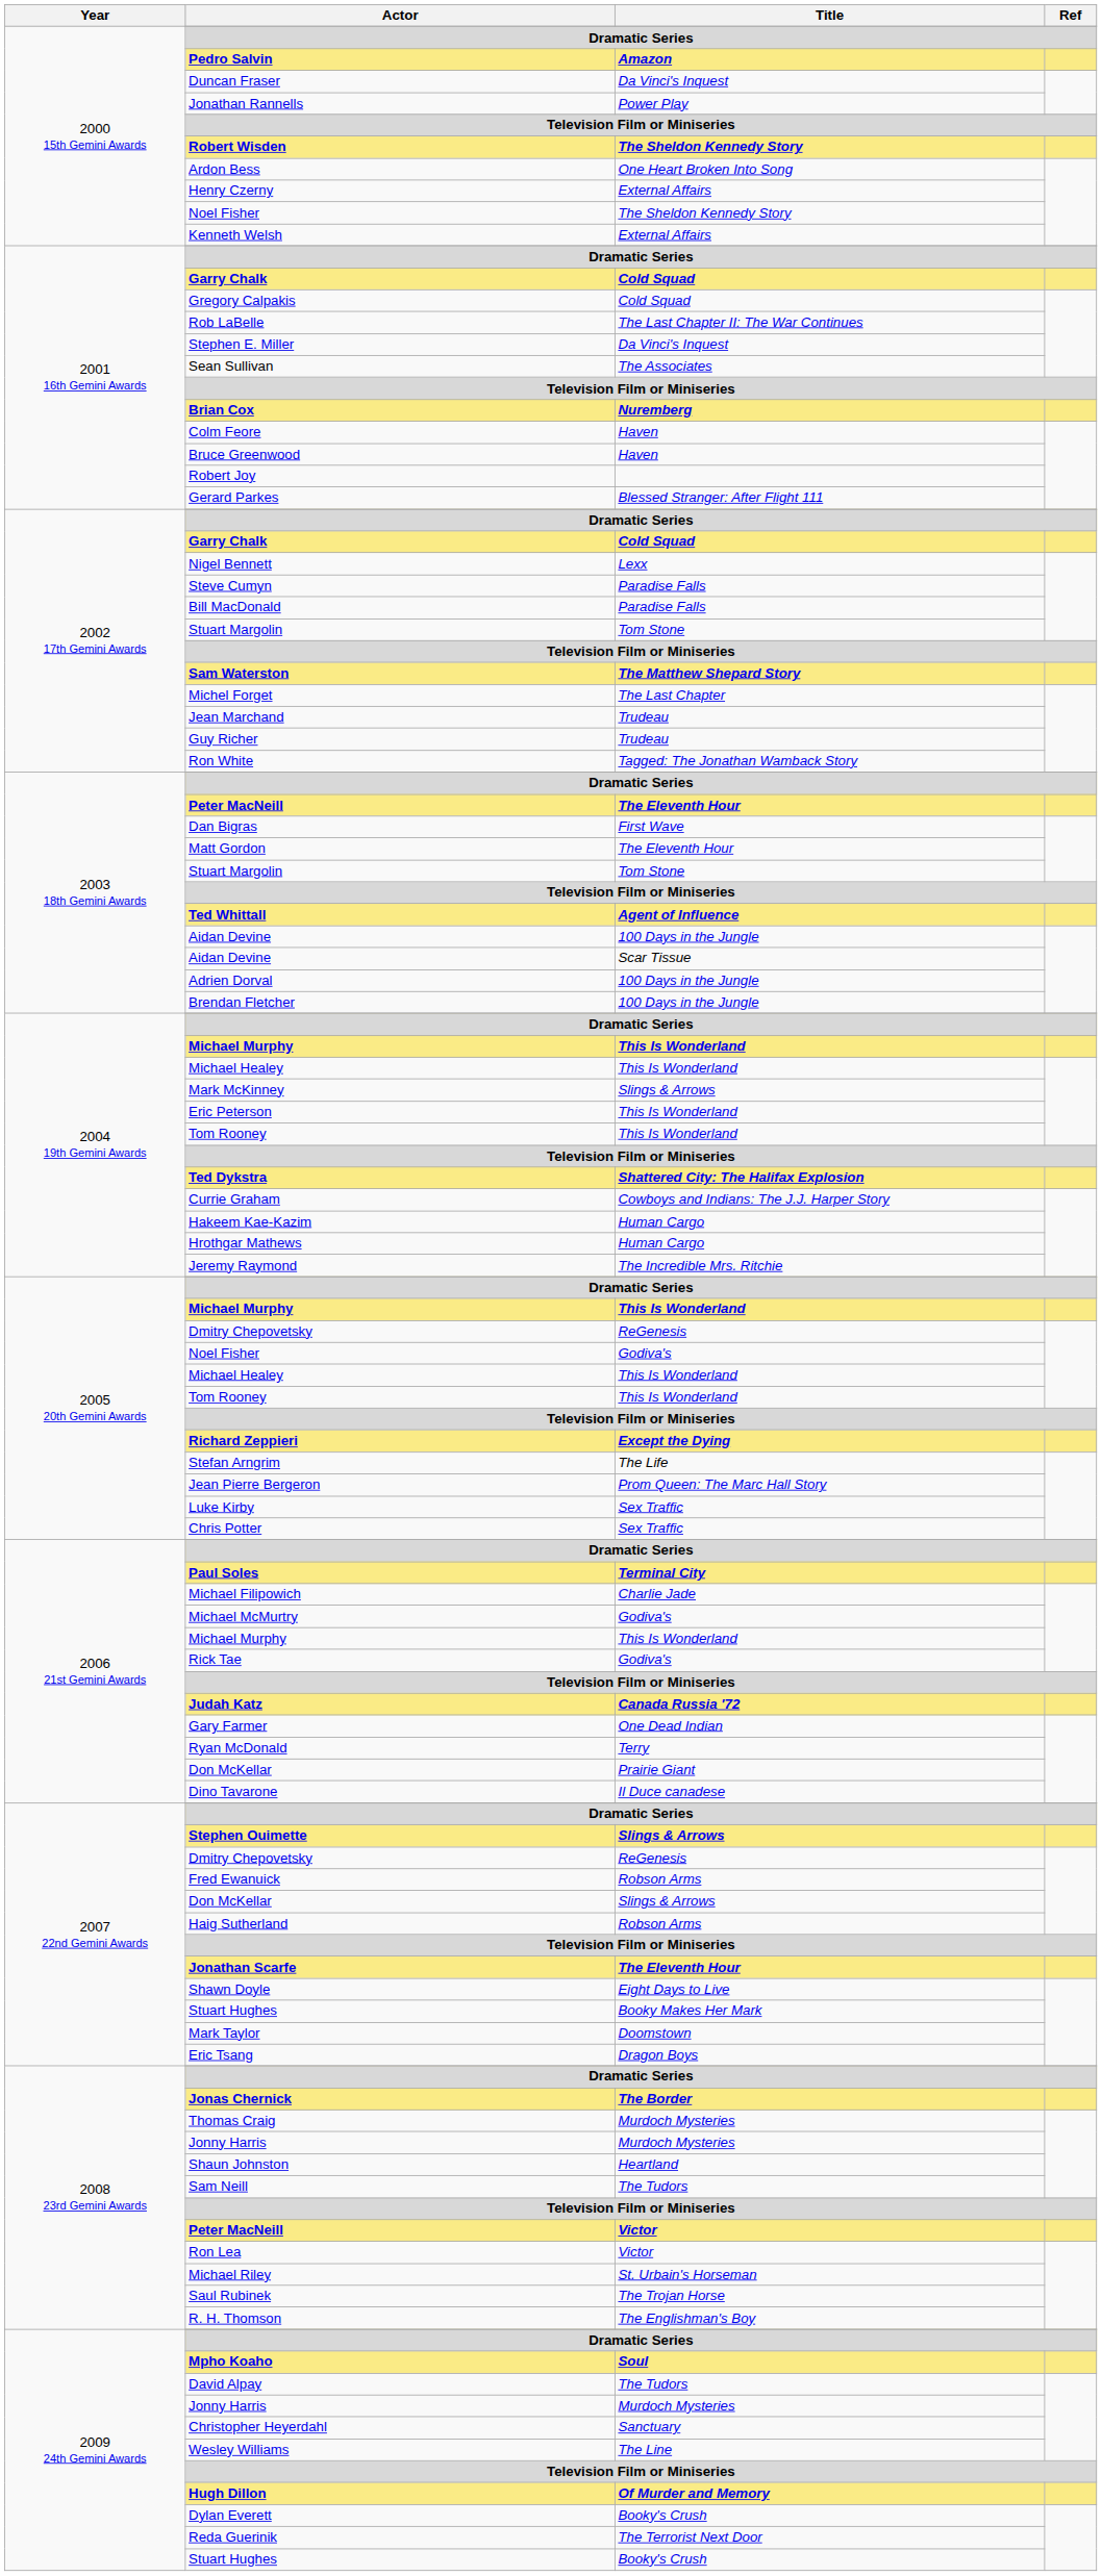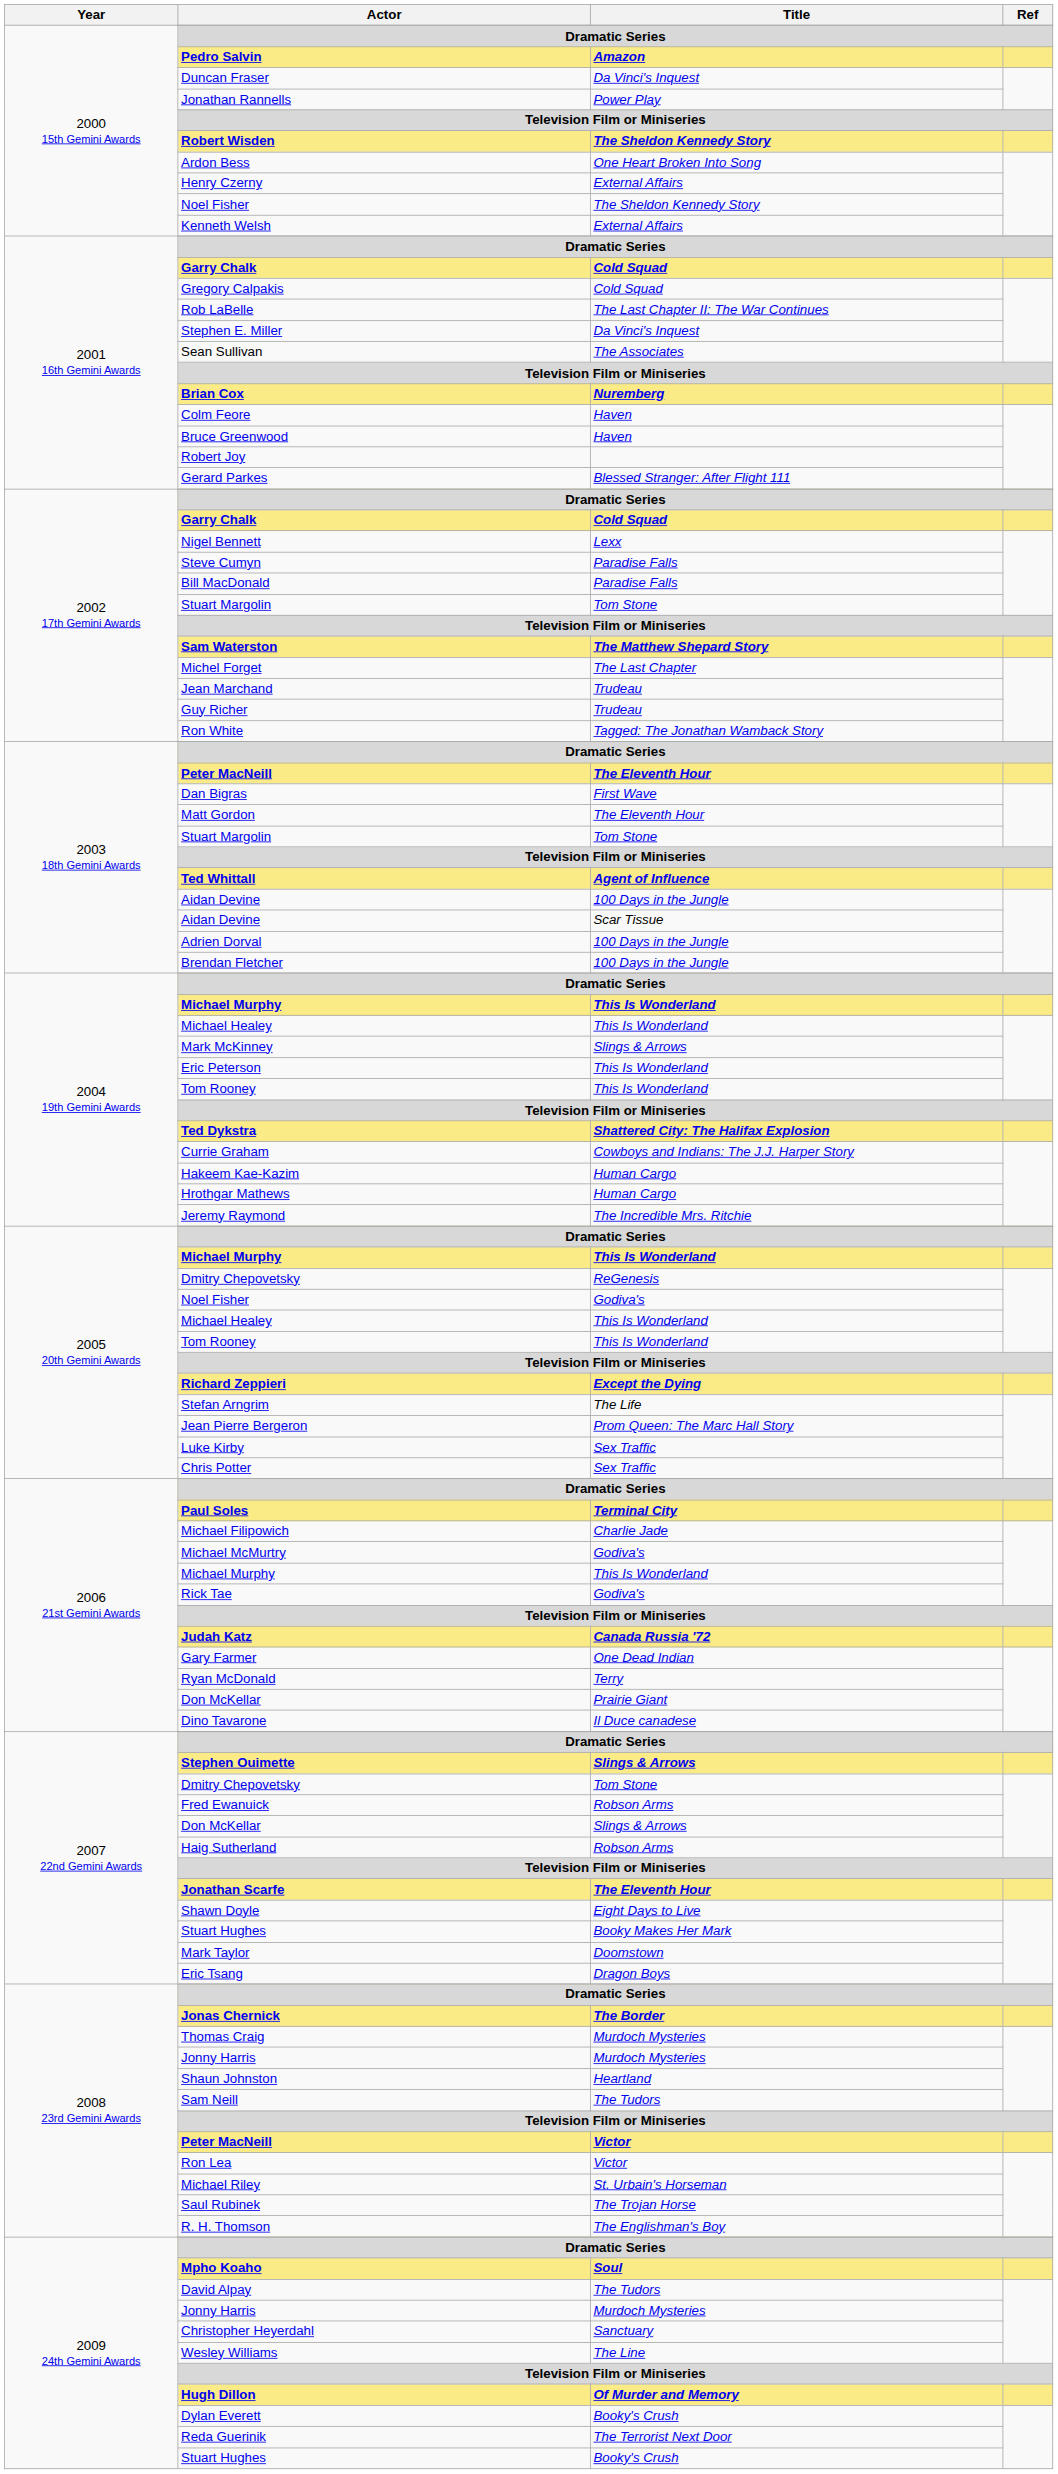2007 22nd Gemini Awards / Dmitry Chepovetsky | Title: ReGenesis -> Tom Stone
